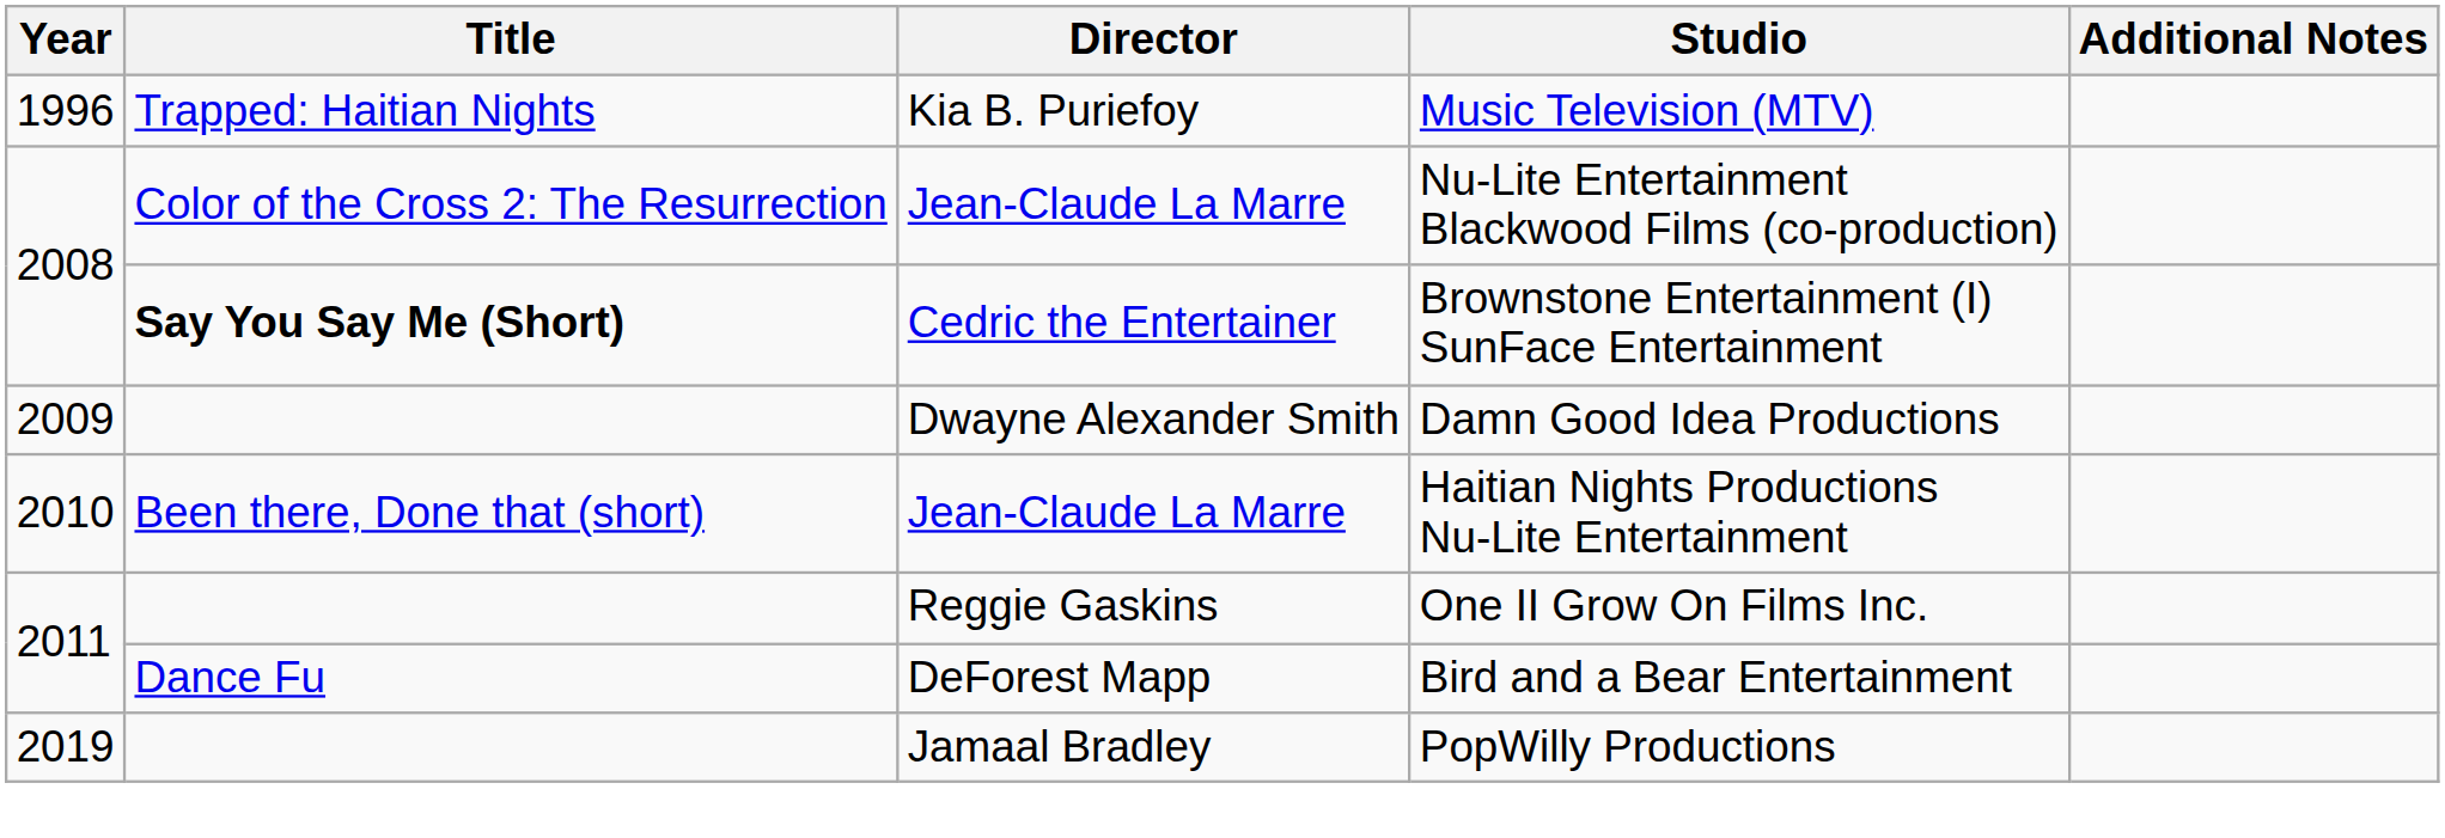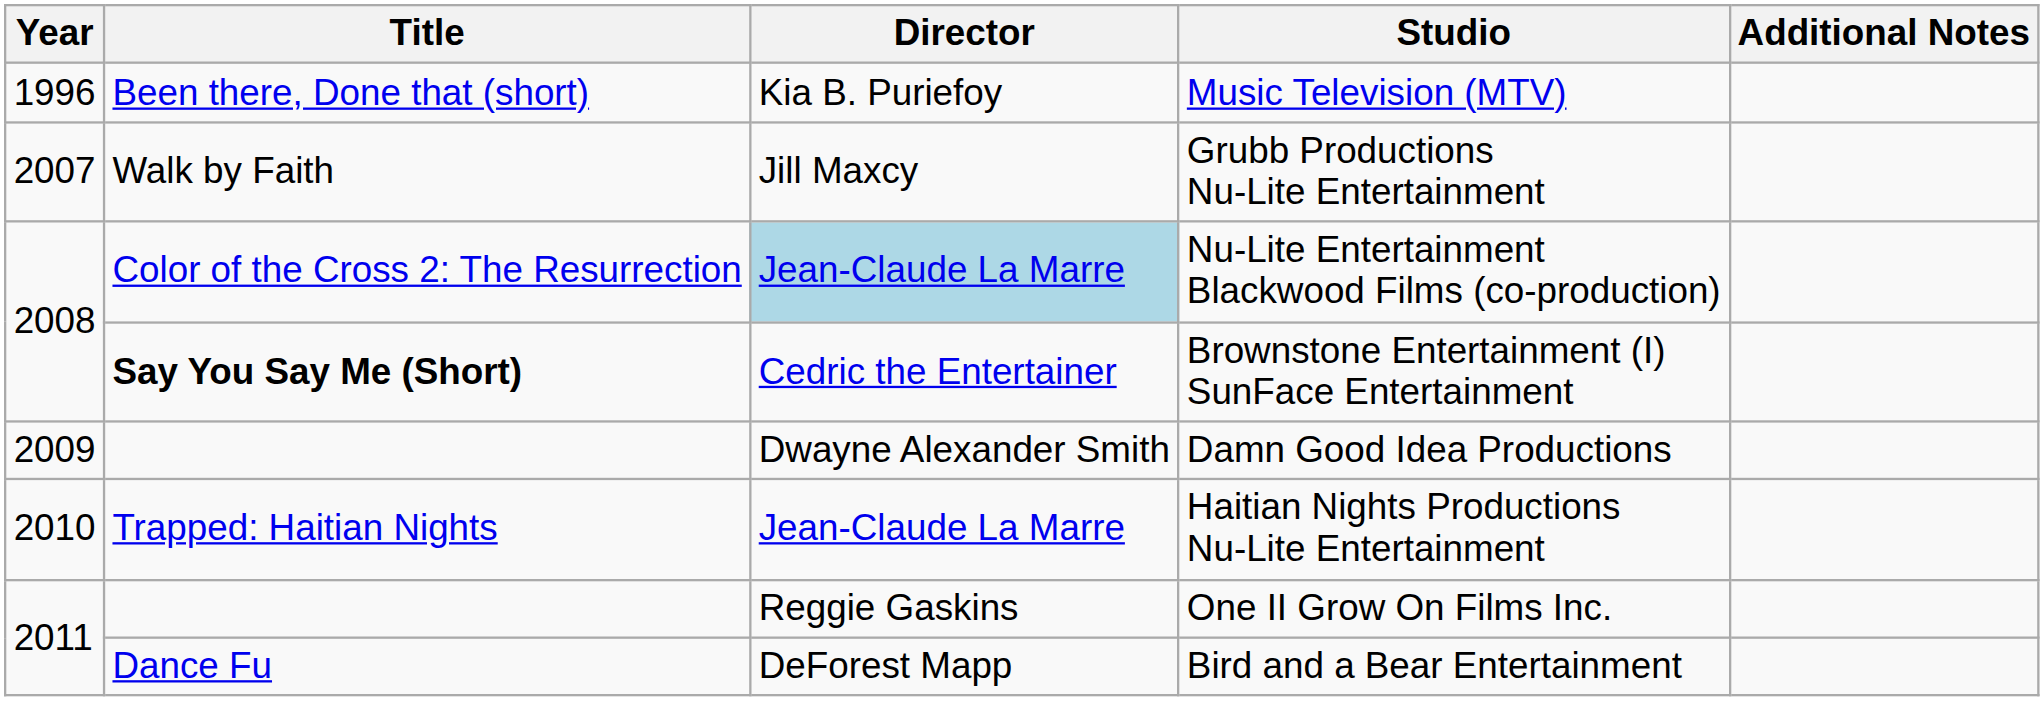Music Television (MTV) | Title: Trapped: Haitian Nights -> Been there, Done that (short)
+ row: 2007 | Walk by Faith | Jill Maxcy | Grubb Productions Nu-Lite Entertainment
Nu-Lite Entertainment Blackwood Films (co-production) | Director: no background -> lightblue background
Haitian Nights Productions Nu-Lite Entertainment | Title: Been there, Done that (short) -> Trapped: Haitian Nights
- row: 2019 | Jamaal Bradley | PopWilly Productions
